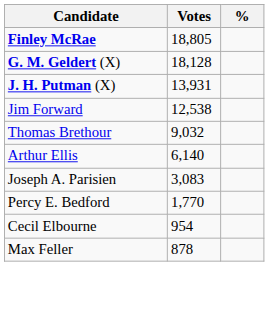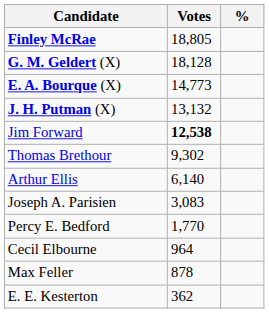+ row: E. A. Bourque (X) | 14,773
J. H. Putman (X) | Votes: 13,931 -> 13,132
Jim Forward | Votes: normal -> bold
Thomas Brethour | Votes: 9,032 -> 9,302
Cecil Elbourne | Votes: 954 -> 964
+ row: E. E. Kesterton | 362
